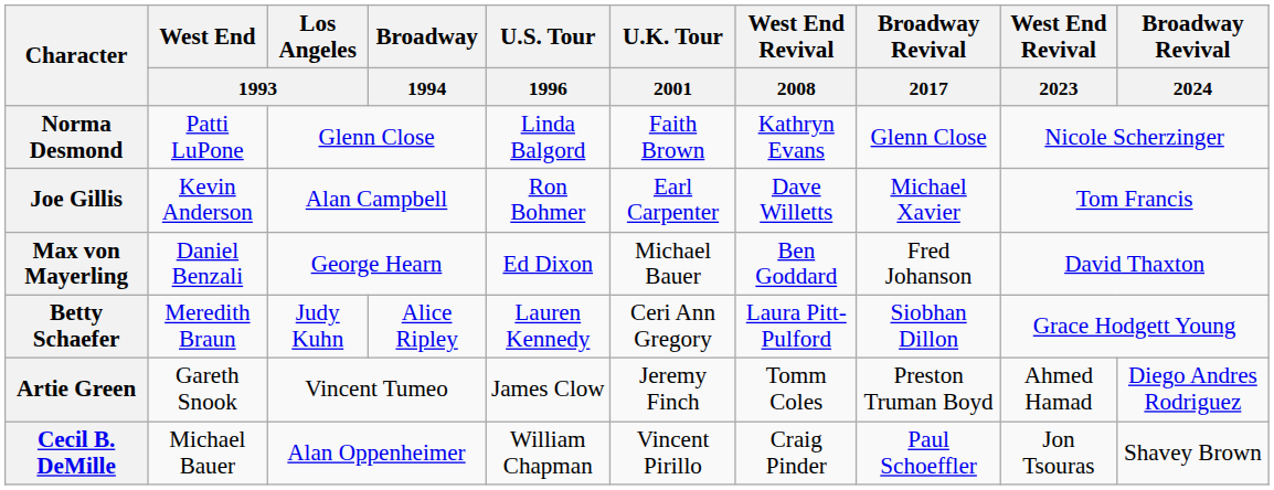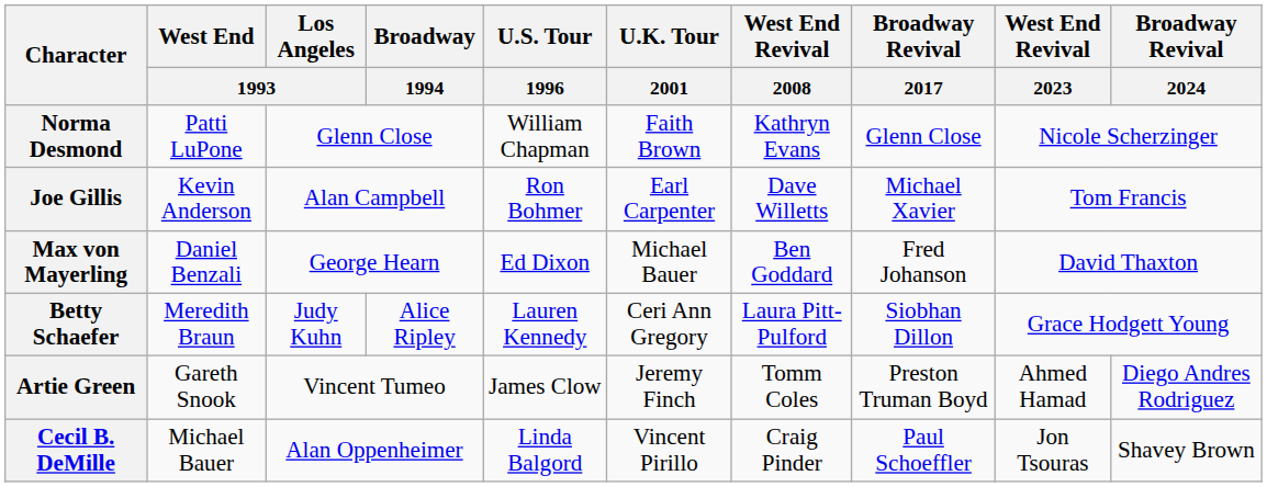Norma Desmond | U.S. Tour / 1996: Linda Balgord -> William Chapman
Cecil B. DeMille | U.S. Tour / 1996: William Chapman -> Linda Balgord
